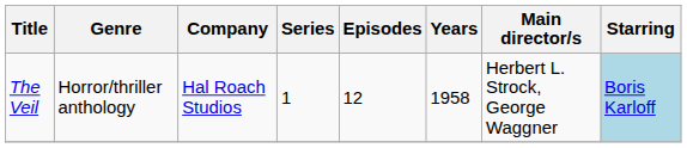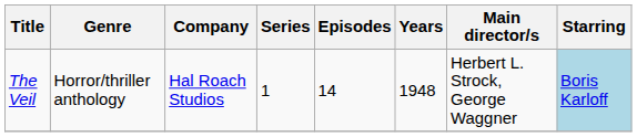The Veil | Episodes: 12 -> 14
The Veil | Years: 1958 -> 1948
